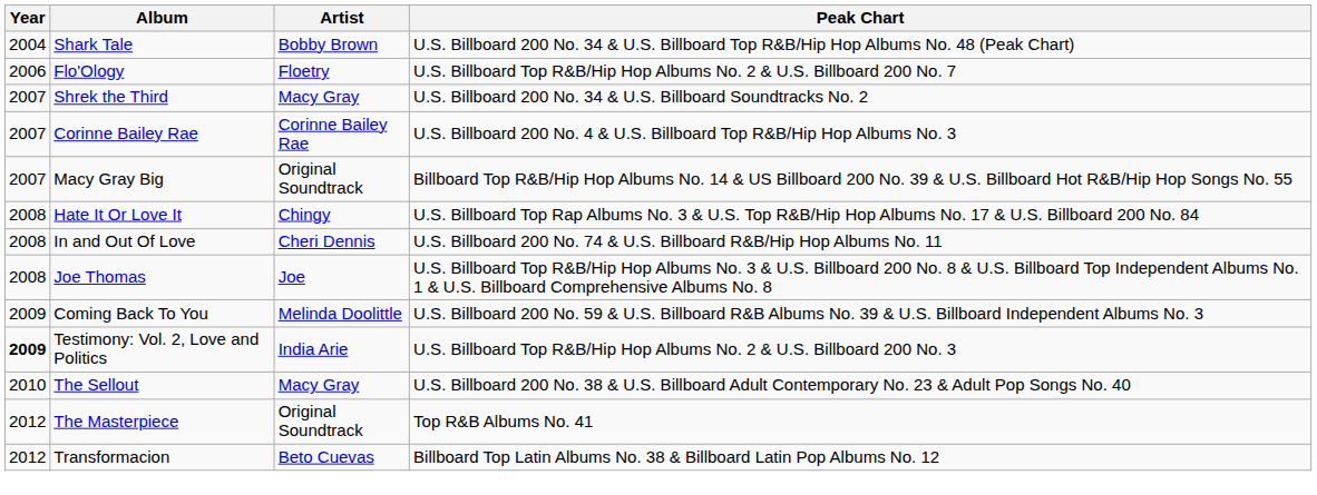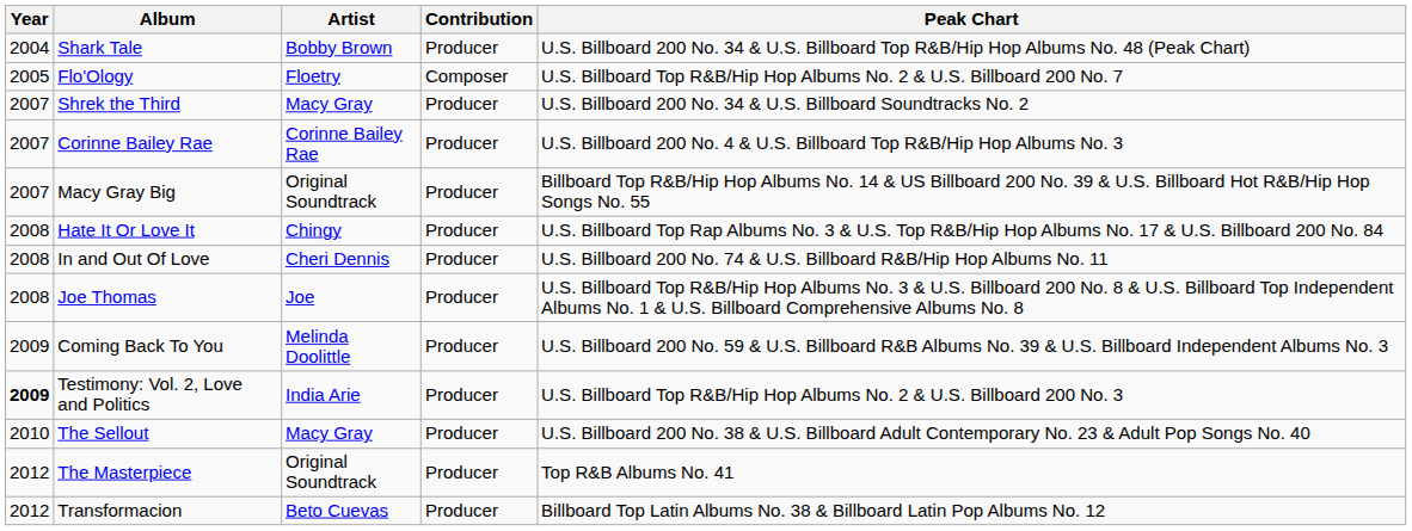+ column: Contribution | Producer | Composer | Producer | Producer | Producer | Producer | Producer | Producer | Producer | Producer | Producer | Producer | Producer
Flo'Ology | Year: 2006 -> 2005
